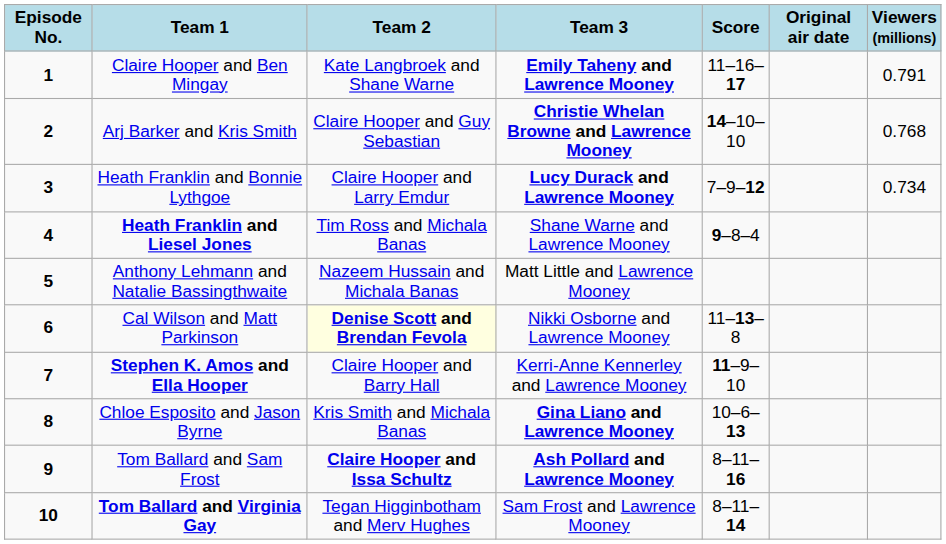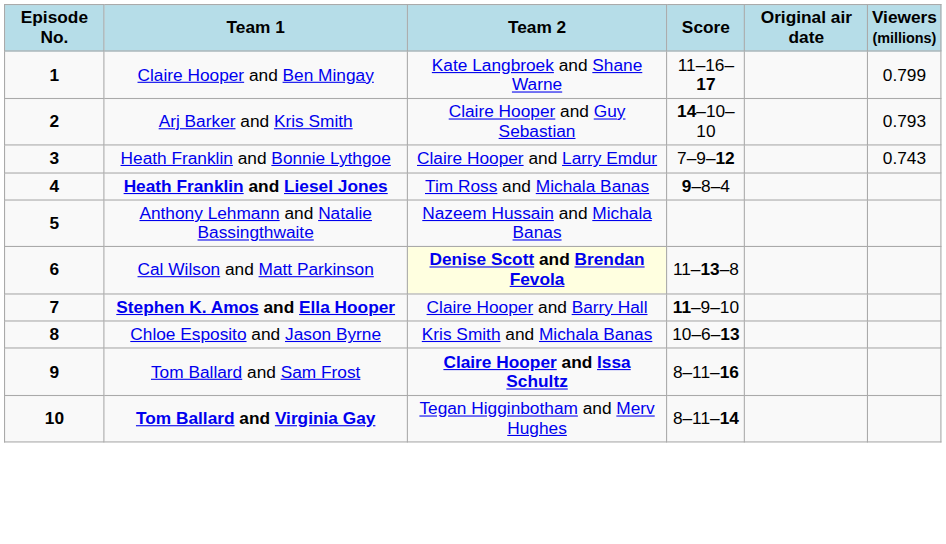- column: Team 3 | Emily Taheny and Lawrence Mooney | Christie Whelan Browne and Lawrence Mooney | Lucy Durack and Lawrence Mooney | Shane Warne and Lawrence Mooney | Matt Little and Lawrence Mooney | Nikki Osborne and Lawrence Mooney | Kerri-Anne Kennerley and Lawrence Mooney | Gina Liano and Lawrence Mooney | Ash Pollard and Lawrence Mooney | Sam Frost and Lawrence Mooney
Claire Hooper and Ben Mingay | Viewers (millions): 0.791 -> 0.799
Arj Barker and Kris Smith | Viewers (millions): 0.768 -> 0.793
Heath Franklin and Bonnie Lythgoe | Viewers (millions): 0.734 -> 0.743
